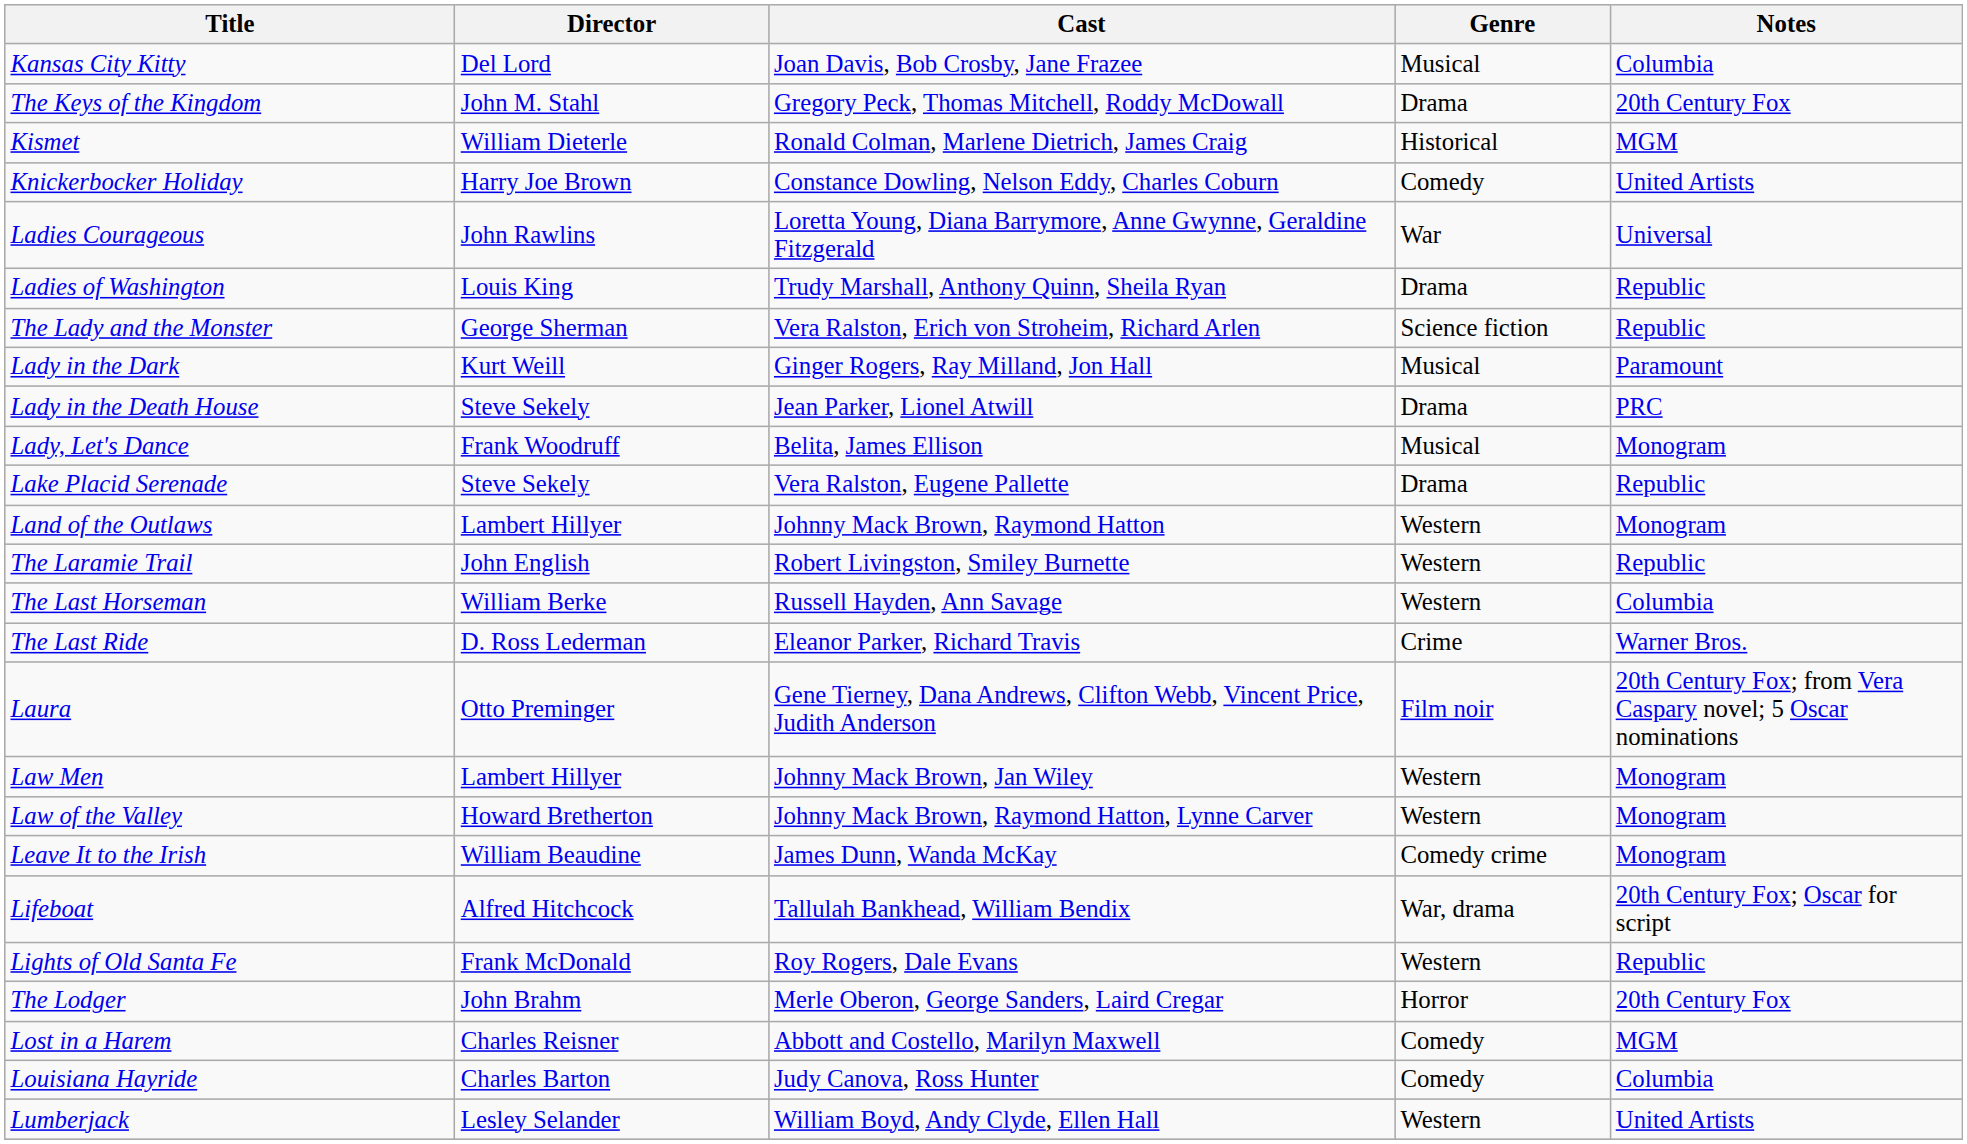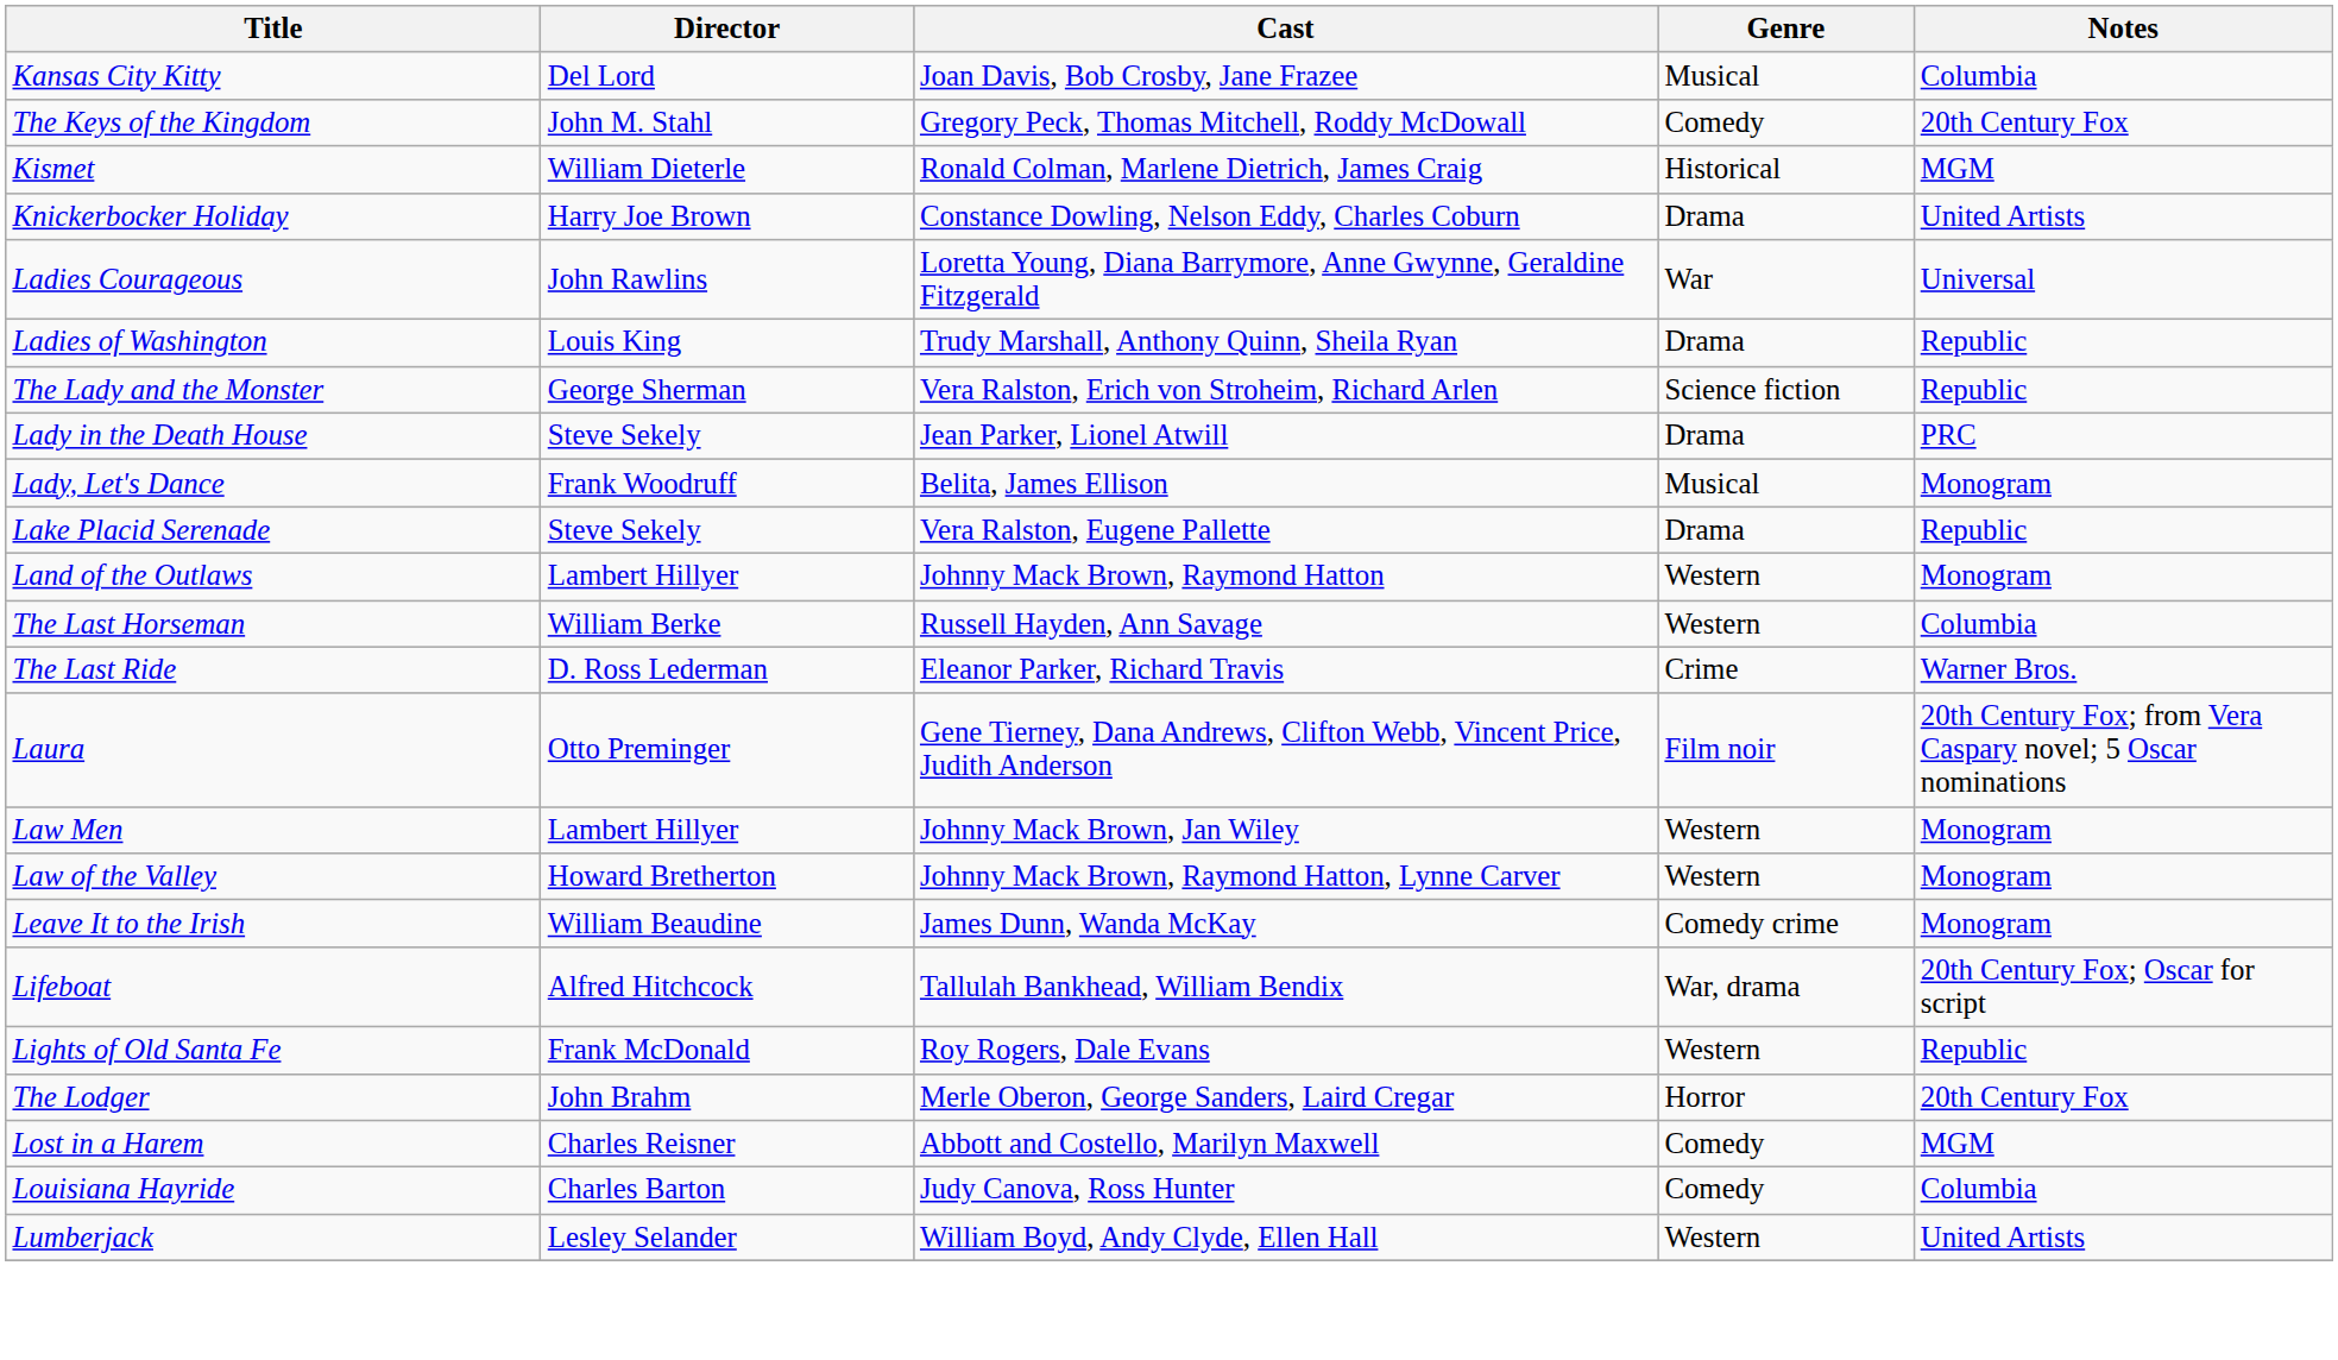The Keys of the Kingdom | Genre: Drama -> Comedy
Knickerbocker Holiday | Genre: Comedy -> Drama
- row: Lady in the Dark | Kurt Weill | Ginger Rogers, Ray Milland, Jon Hall | Musical | Paramount
- row: The Laramie Trail | John English | Robert Livingston, Smiley Burnette | Western | Republic
